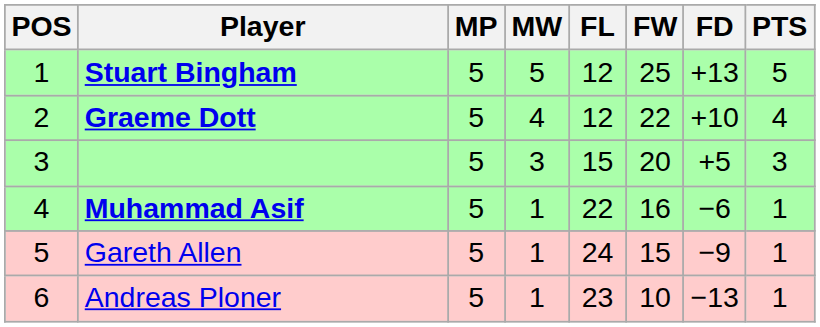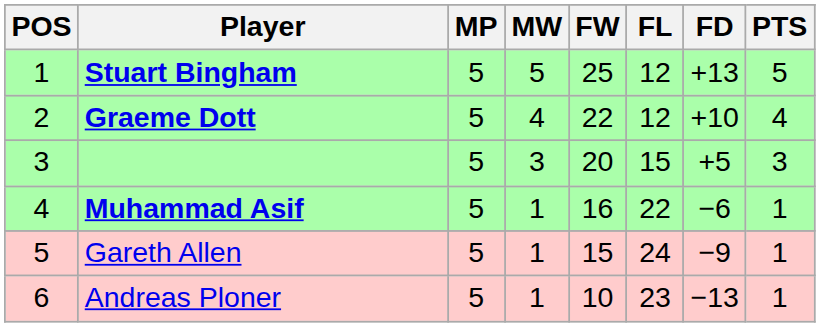columns swapped: FW <-> FL
